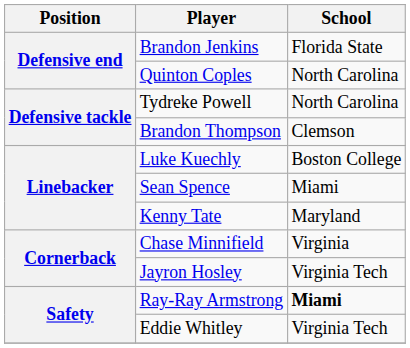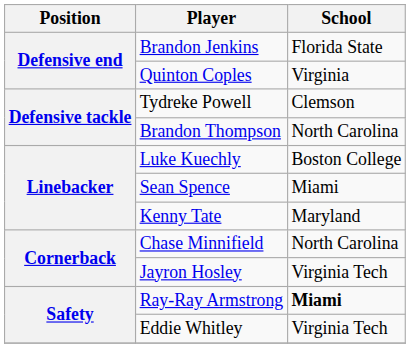Quinton Coples | School: North Carolina -> Virginia
Tydreke Powell | School: North Carolina -> Clemson
Brandon Thompson | School: Clemson -> North Carolina
Chase Minnifield | School: Virginia -> North Carolina
